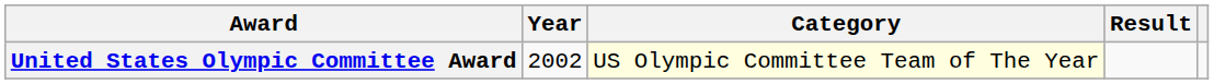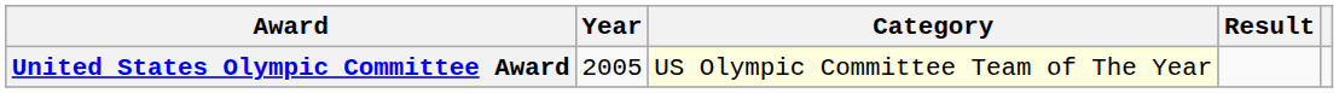United States Olympic Committee Award | Year: 2002 -> 2005
